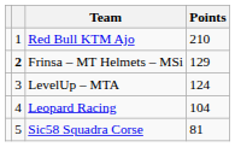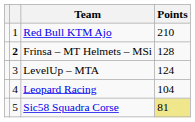Frinsa – MT Helmets – MSi | Points: 129 -> 128
Sic58 Squadra Corse | Points: no background -> khaki background
